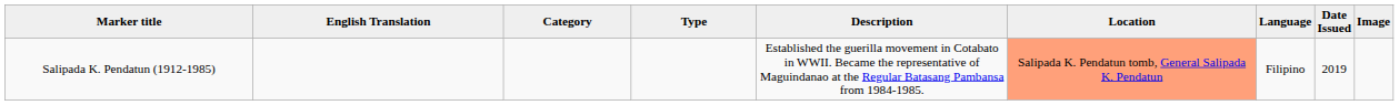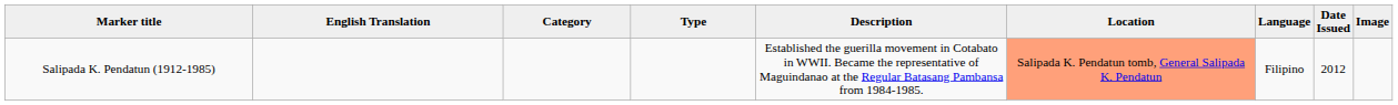Salipada K. Pendatun (1912-1985) | Date Issued: 2019 -> 2012
